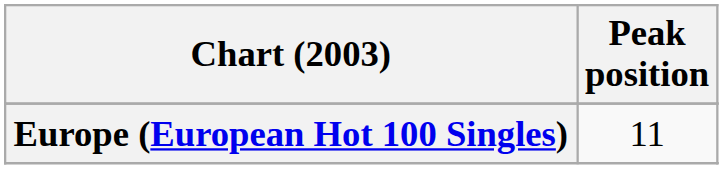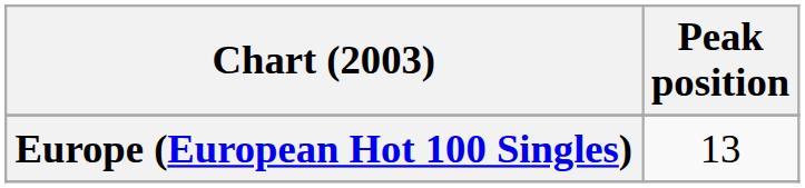Europe (European Hot 100 Singles) | Peak position: 11 -> 13
